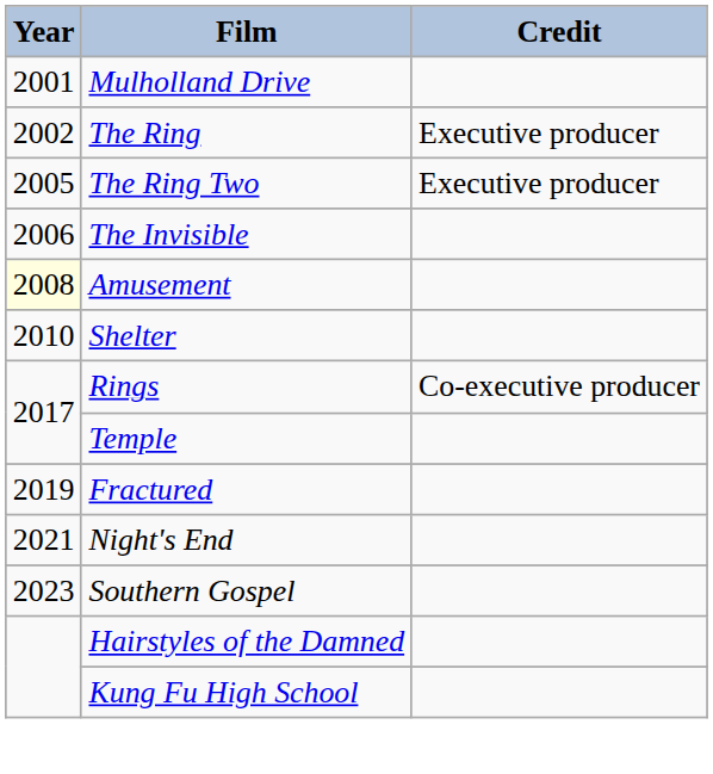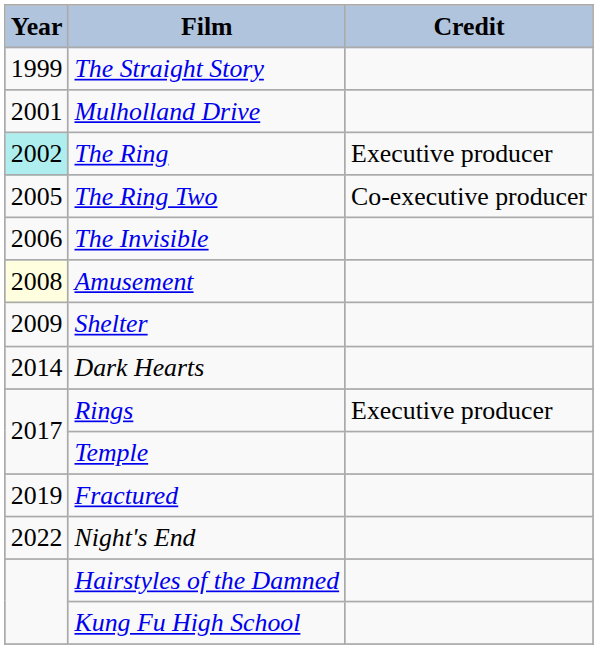+ row: 1999 | The Straight Story
The Ring | Year: no background -> paleturquoise background
The Ring Two | Credit: Executive producer -> Co-executive producer
Shelter | Year: 2010 -> 2009
+ row: 2014 | Dark Hearts
Rings | Credit: Co-executive producer -> Executive producer
Night's End | Year: 2021 -> 2022
- row: 2023 | Southern Gospel
